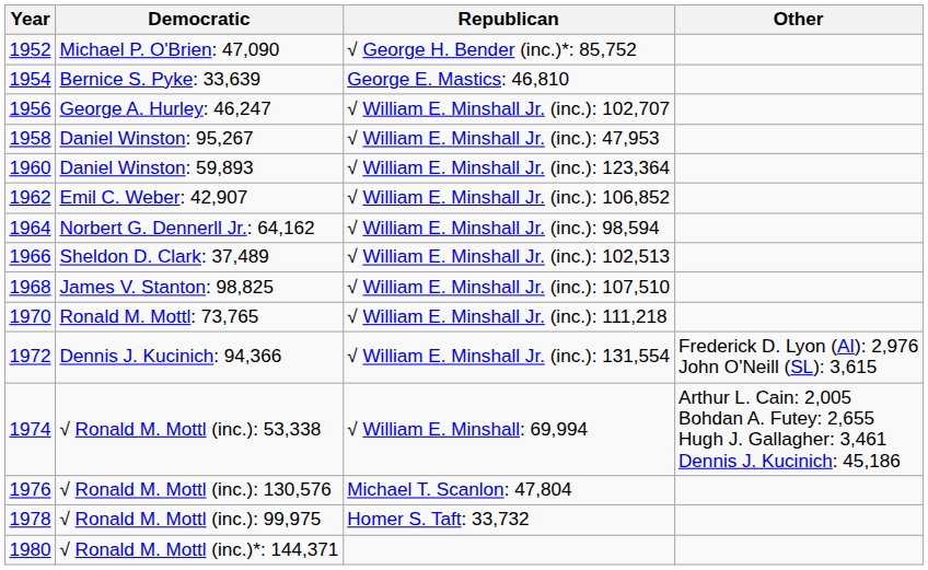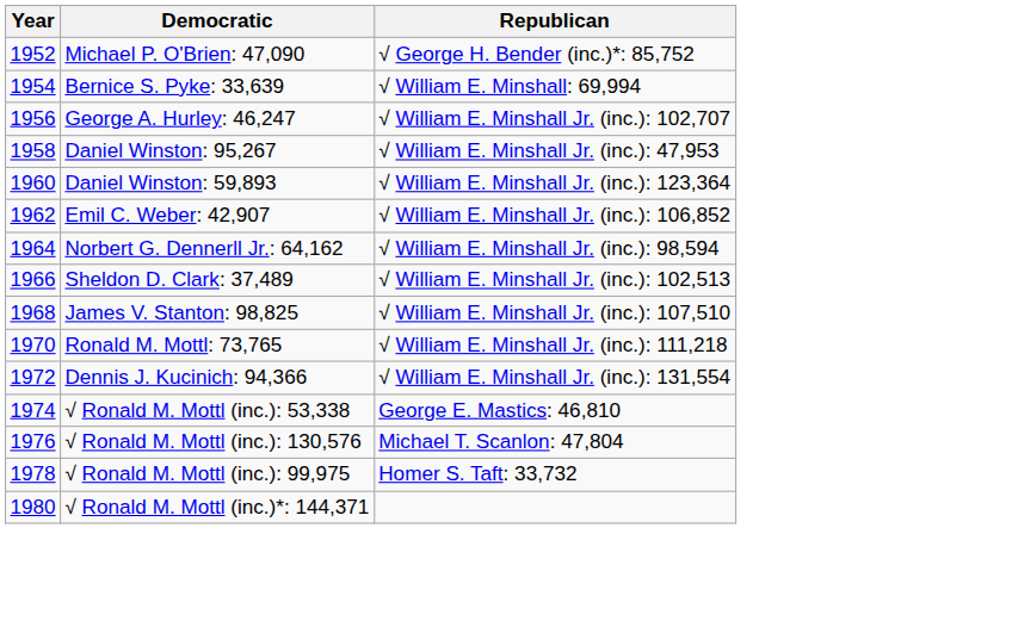- column: Other | Frederick D. Lyon (AI): 2,976 John O'Neill (SL): 3,615 | Arthur L. Cain: 2,005 Bohdan A. Futey: 2,655 Hugh J. Gallagher: 3,461 Dennis J. Kucinich: 45,186
Bernice S. Pyke: 33,639 | Republican: George E. Mastics: 46,810 -> √ William E. Minshall: 69,994
√ Ronald M. Mottl (inc.): 53,338 | Republican: √ William E. Minshall: 69,994 -> George E. Mastics: 46,810
